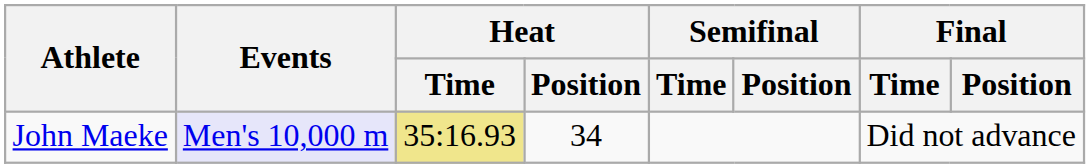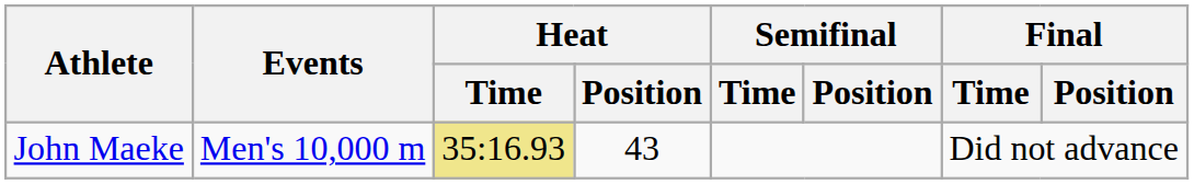John Maeke | Events: lavender background -> no background
John Maeke | Heat / Position: 34 -> 43
